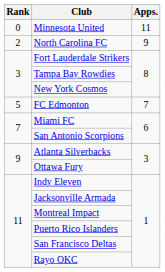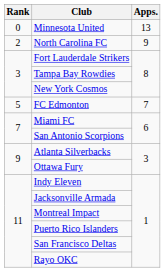Minnesota United | Apps.: 11 -> 13
